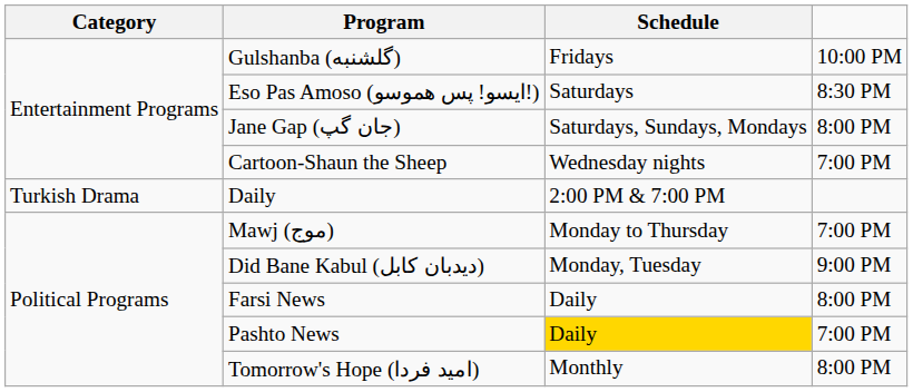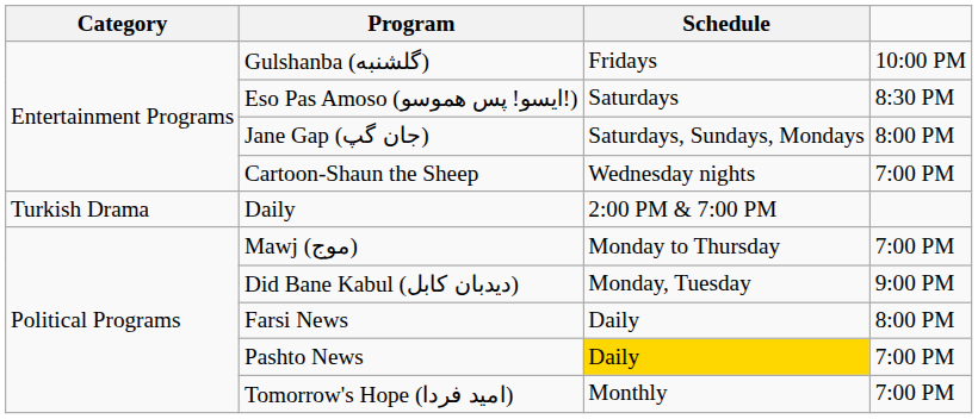Tomorrow's Hope (امید فردا) | column 4: 8:00 PM -> 7:00 PM
